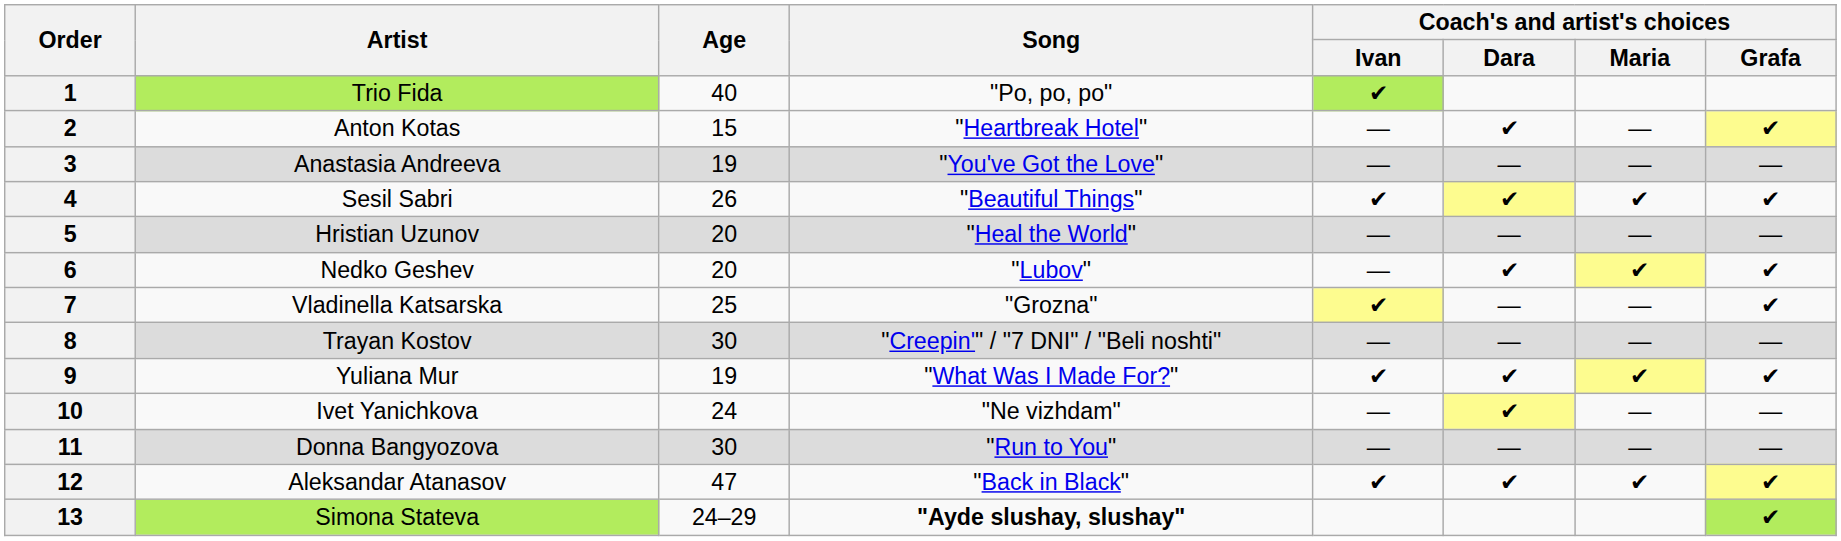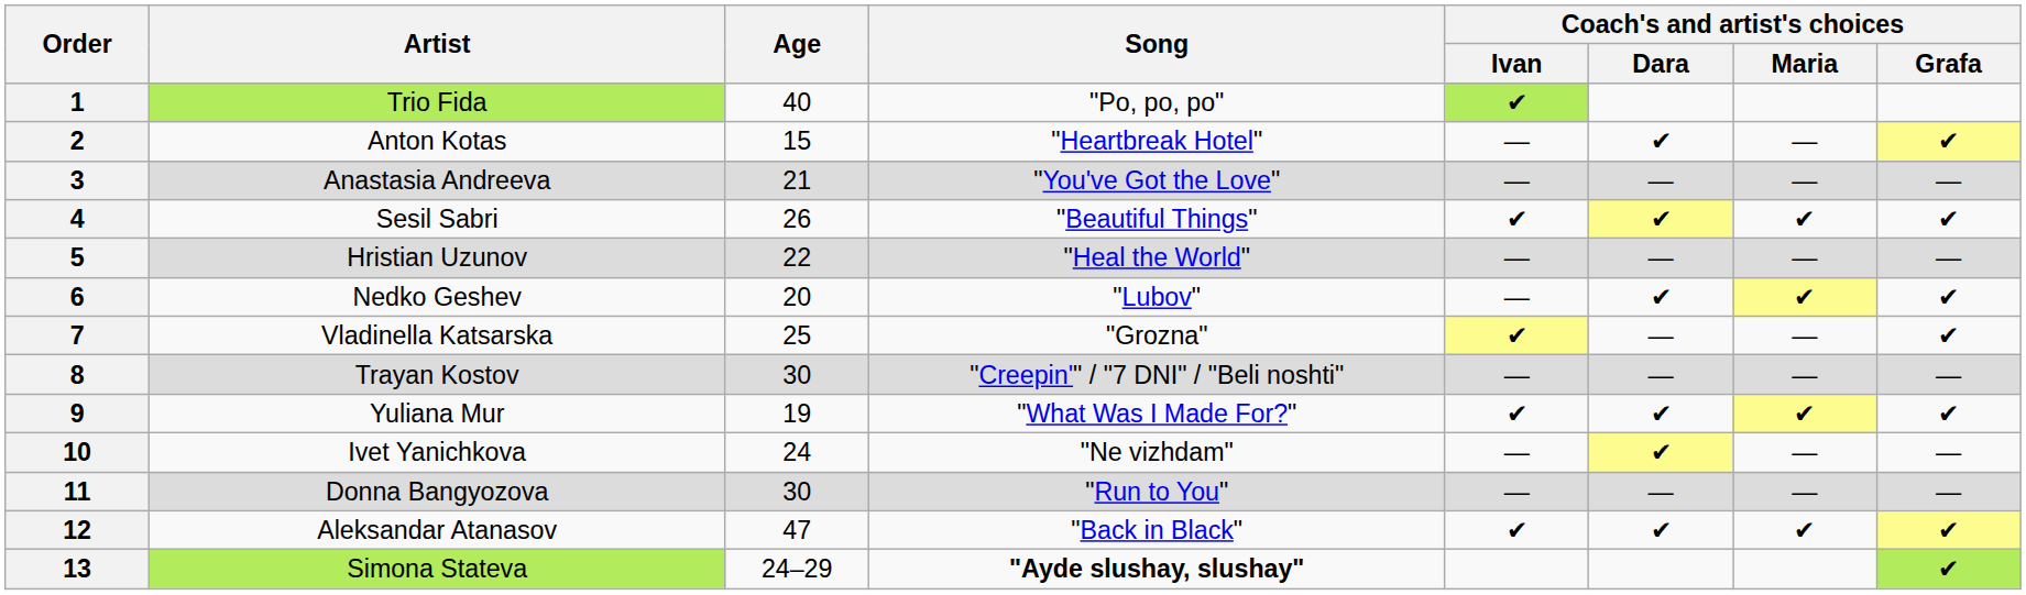3 | Age: 19 -> 21
5 | Age: 20 -> 22
